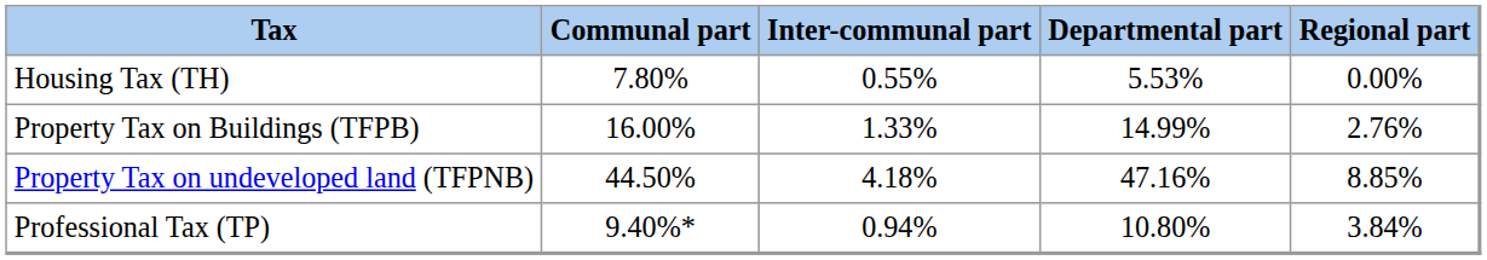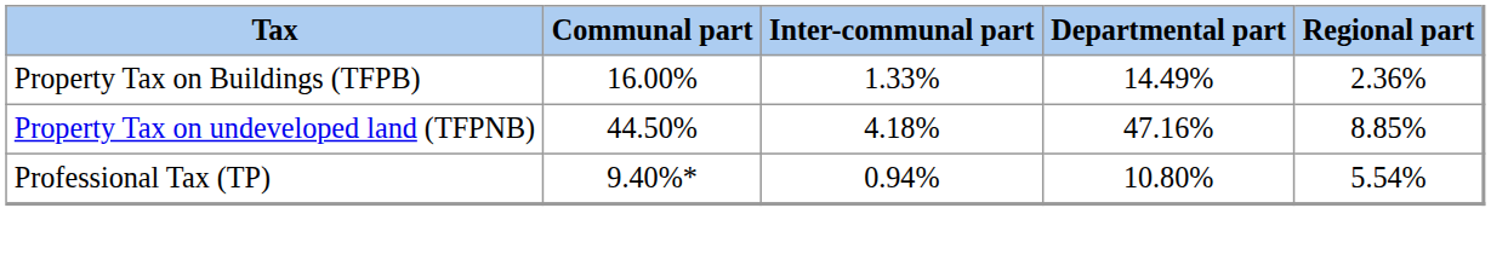- row: Housing Tax (TH) | 7.80% | 0.55% | 5.53% | 0.00%
Property Tax on Buildings (TFPB) | Departmental part: 14.99% -> 14.49%
Property Tax on Buildings (TFPB) | Regional part: 2.76% -> 2.36%
Professional Tax (TP) | Regional part: 3.84% -> 5.54%
